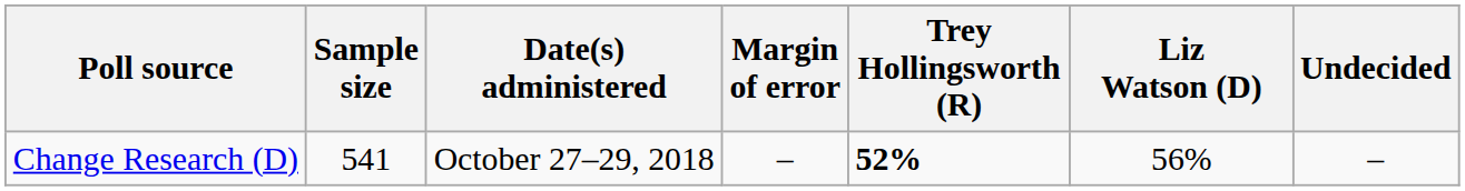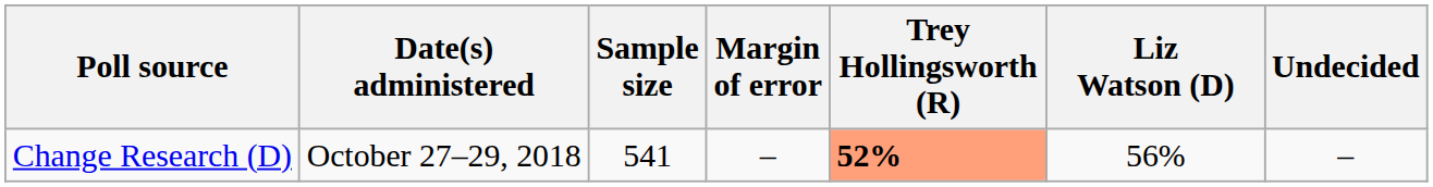columns swapped: Date(s) administered <-> Sample size
Change Research (D) | Trey Hollingsworth (R): no background -> lightsalmon background
